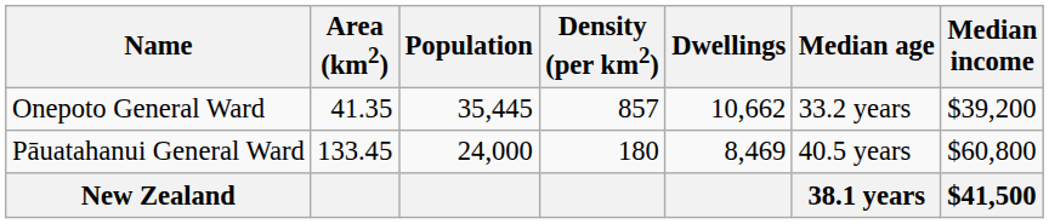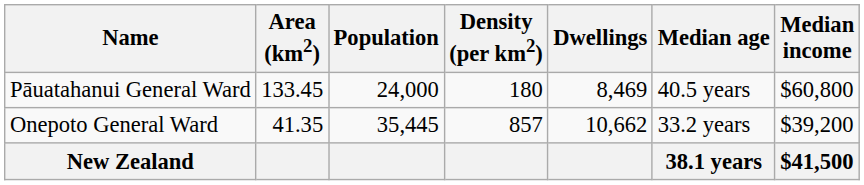rows swapped: Pāuatahanui General Ward <-> Onepoto General Ward
